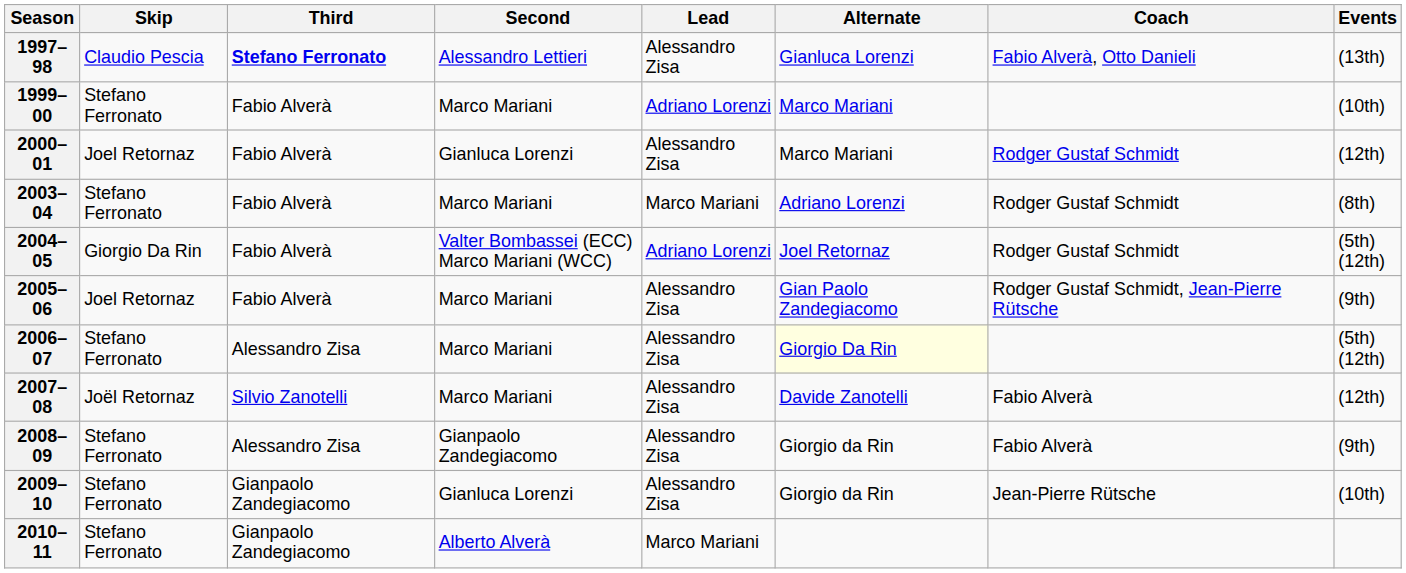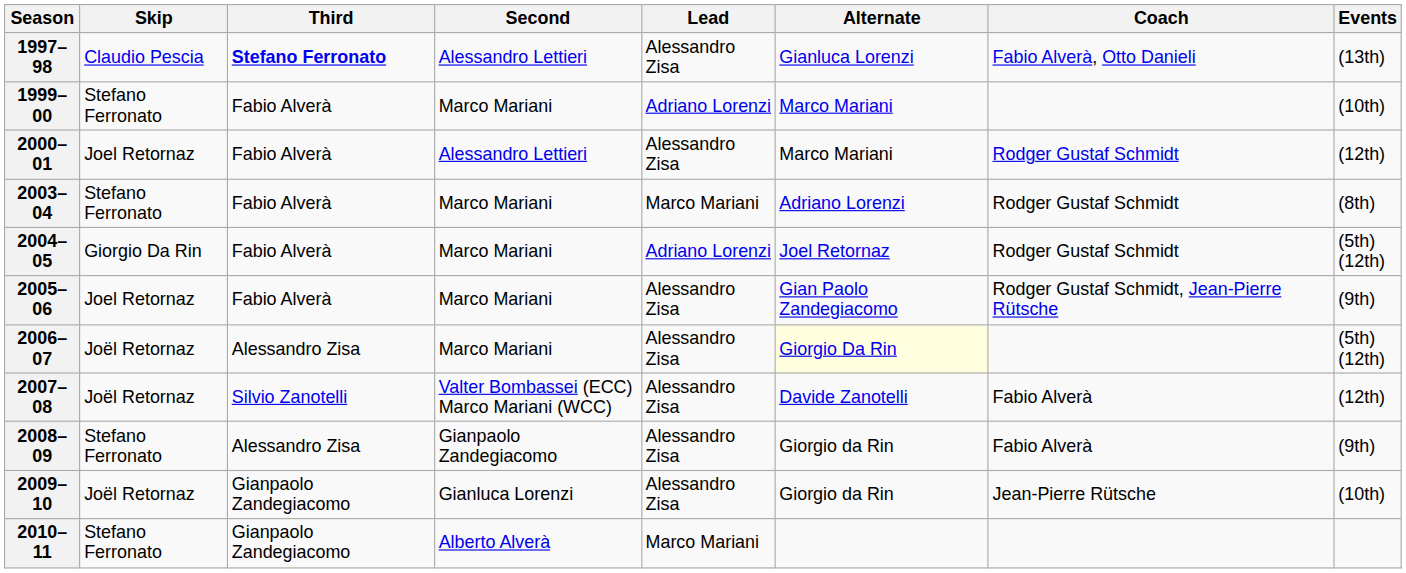2000–01 | Second: Gianluca Lorenzi -> Alessandro Lettieri
2004–05 | Second: Valter Bombassei (ECC) Marco Mariani (WCC) -> Marco Mariani
2006–07 | Skip: Stefano Ferronato -> Joël Retornaz
2007–08 | Second: Marco Mariani -> Valter Bombassei (ECC) Marco Mariani (WCC)
2009–10 | Skip: Stefano Ferronato -> Joël Retornaz
